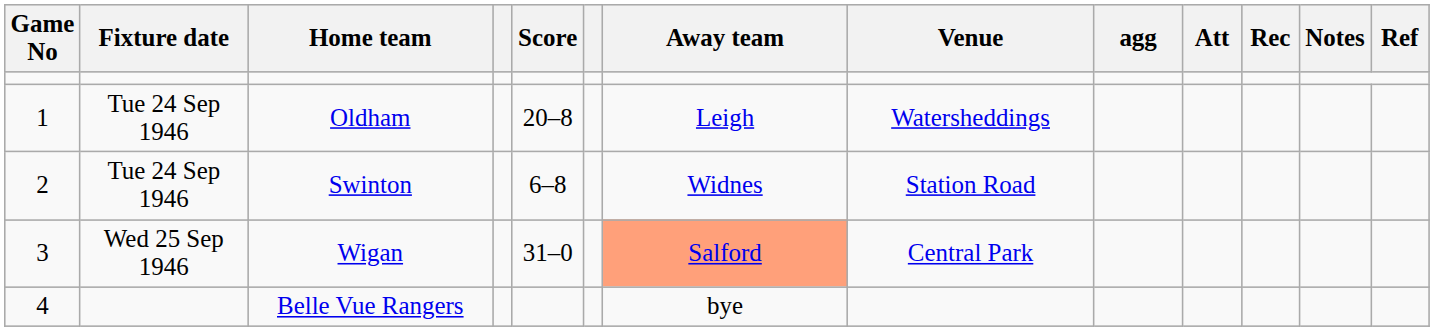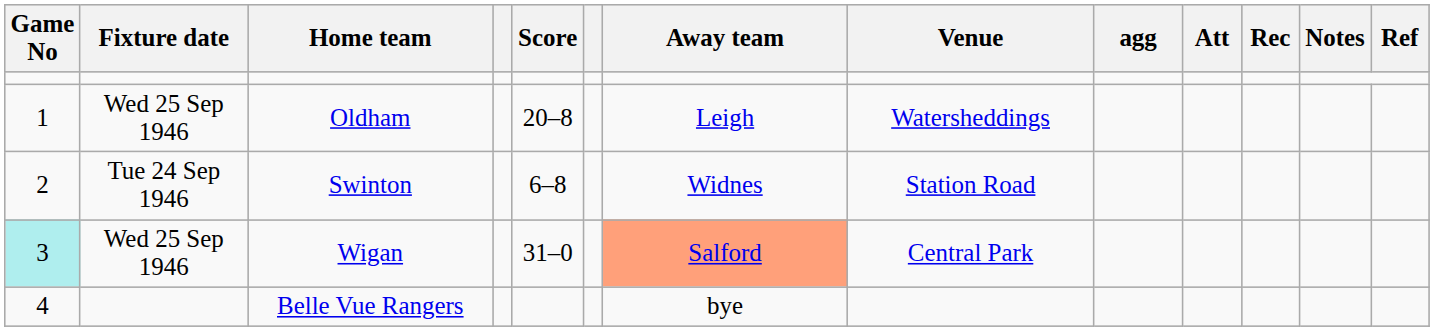Oldham | Fixture date: Tue 24 Sep 1946 -> Wed 25 Sep 1946
Wigan | Game No: no background -> paleturquoise background
